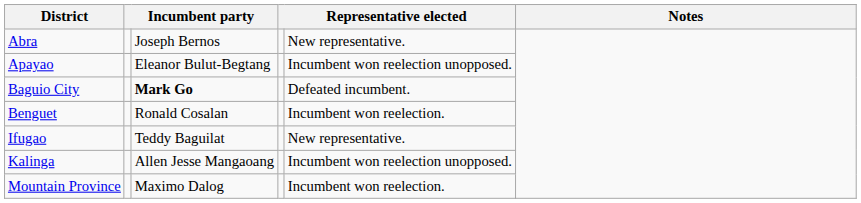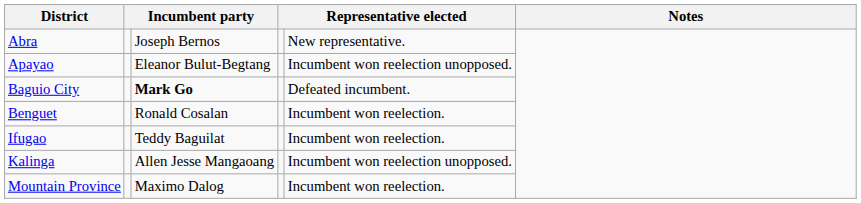Ifugao | column 5: New representative. -> Incumbent won reelection.
